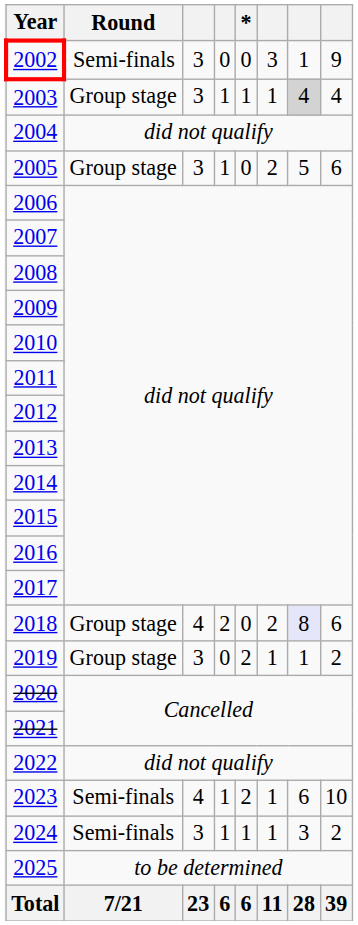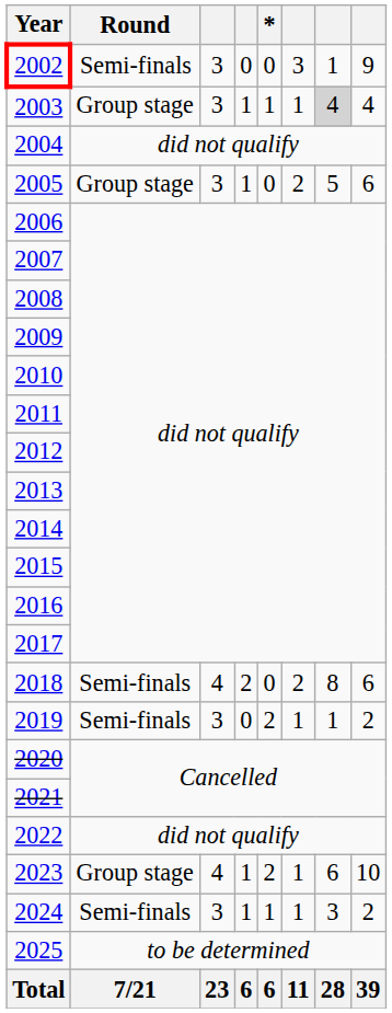2018 | Round: Group stage -> Semi-finals
2018 | column 7: lavender background -> no background
2019 | Round: Group stage -> Semi-finals
2023 | Round: Semi-finals -> Group stage
